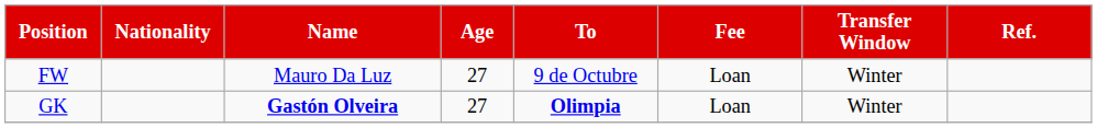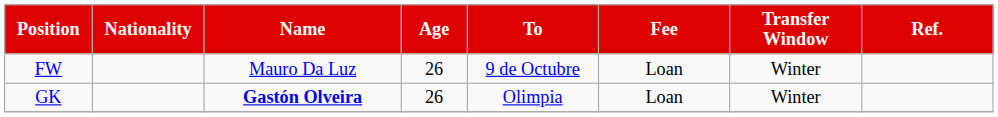FW | Age: 27 -> 26
GK | Age: 27 -> 26
GK | To: bold -> normal
